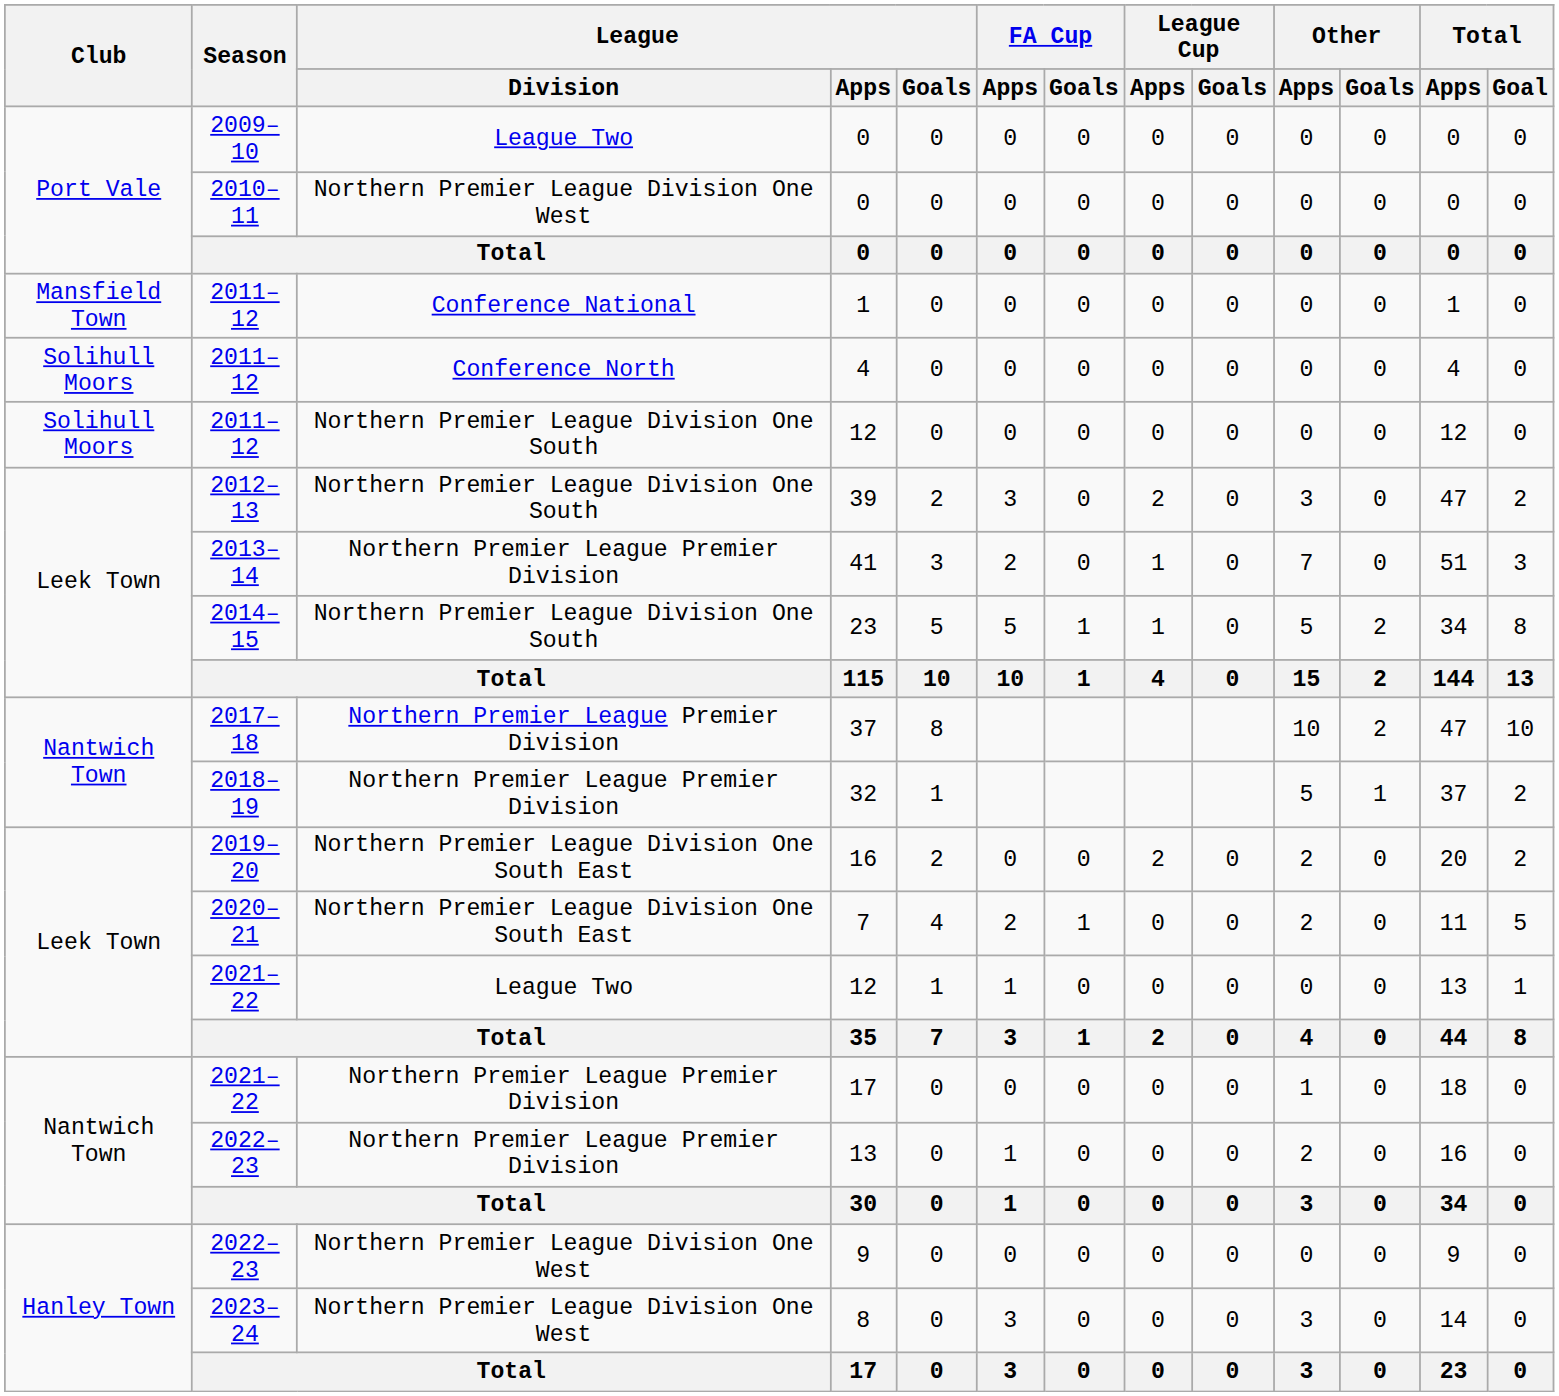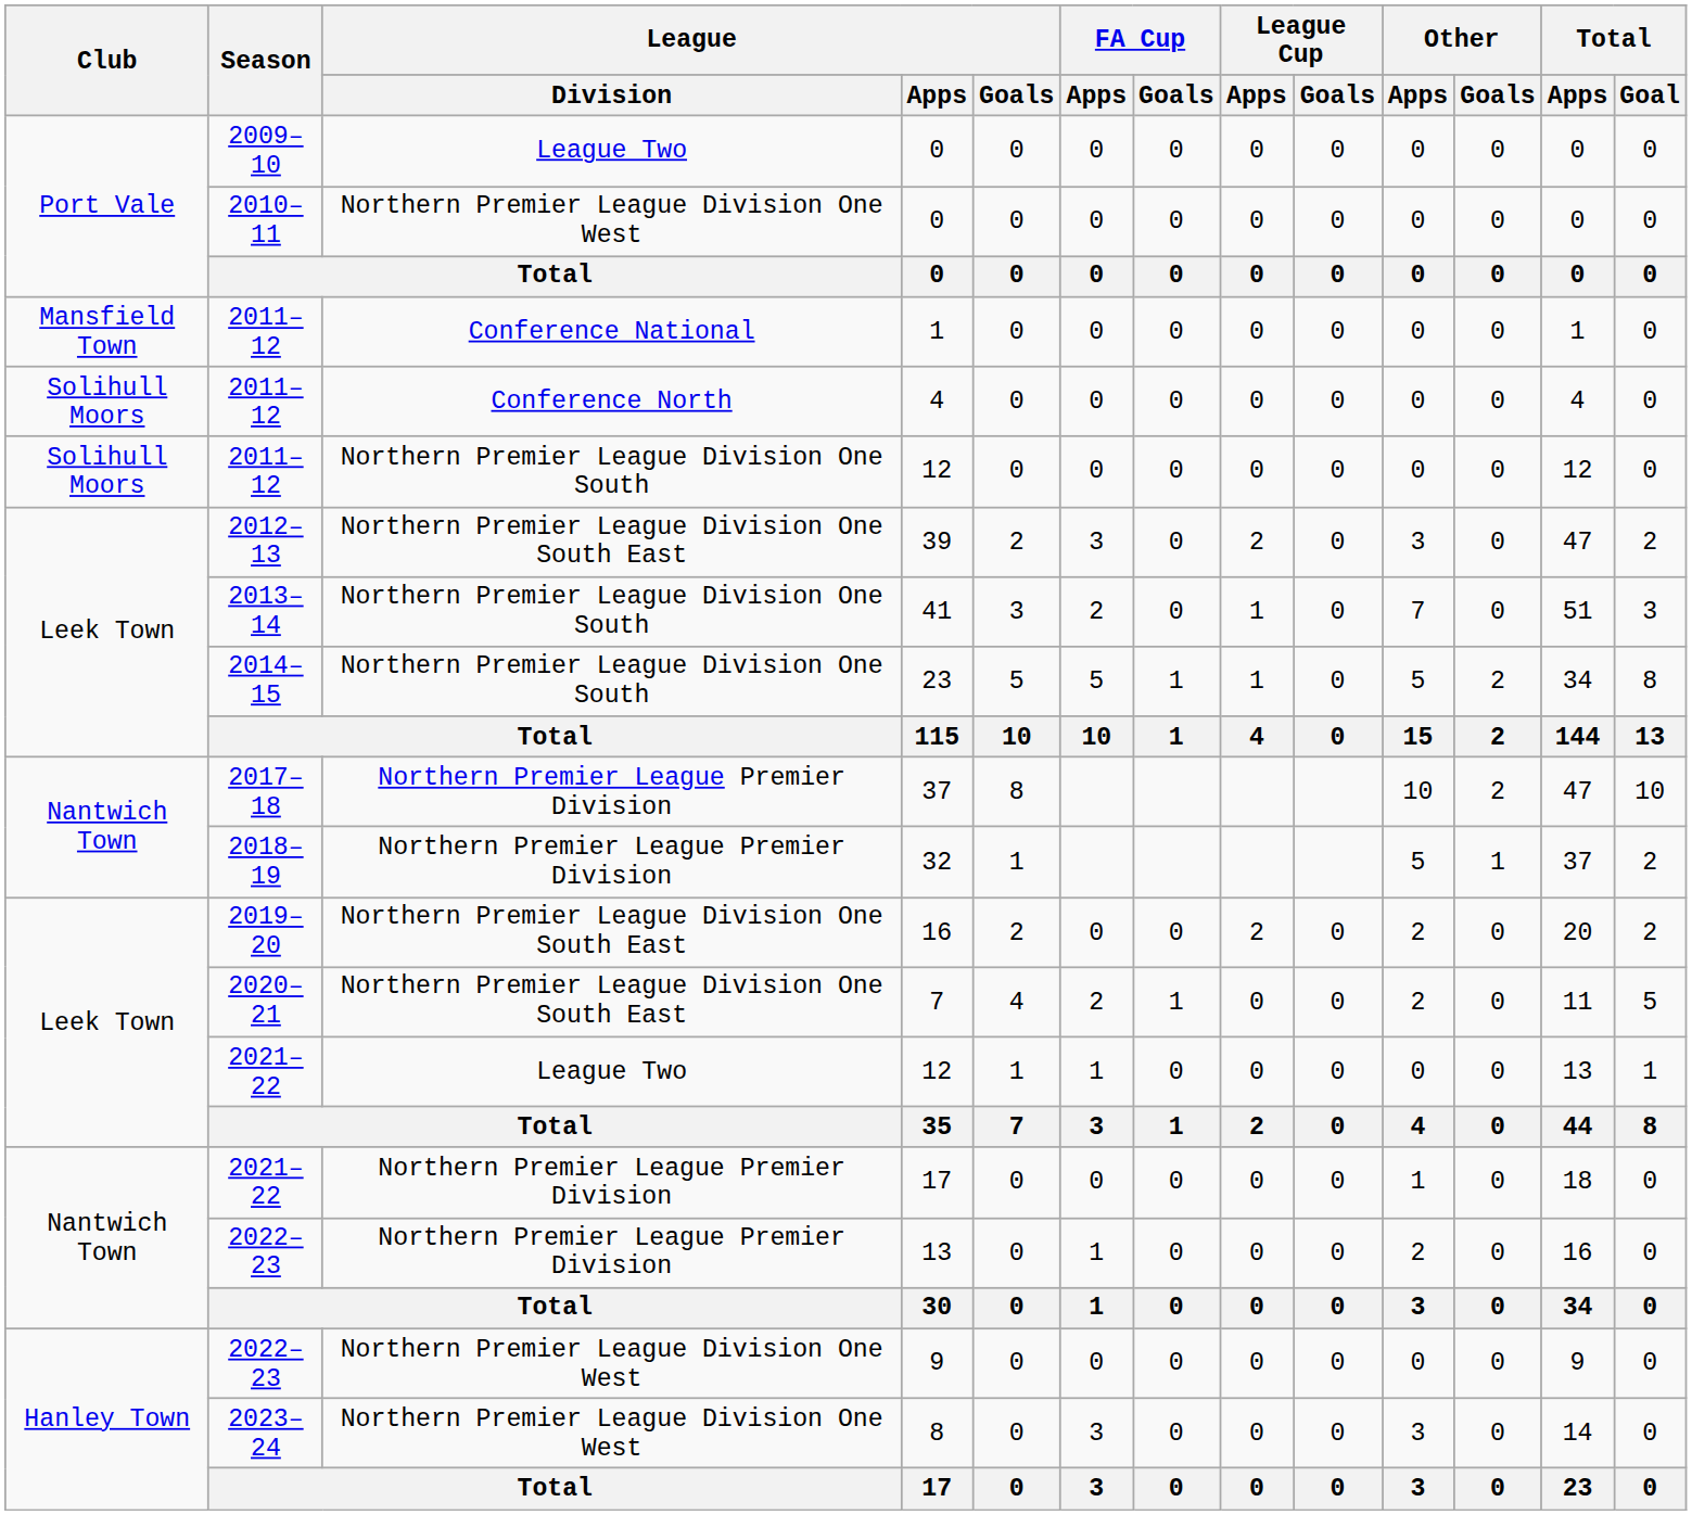39 | League / Division: Northern Premier League Division One South -> Northern Premier League Division One South East
41 | League / Division: Northern Premier League Premier Division -> Northern Premier League Division One South
